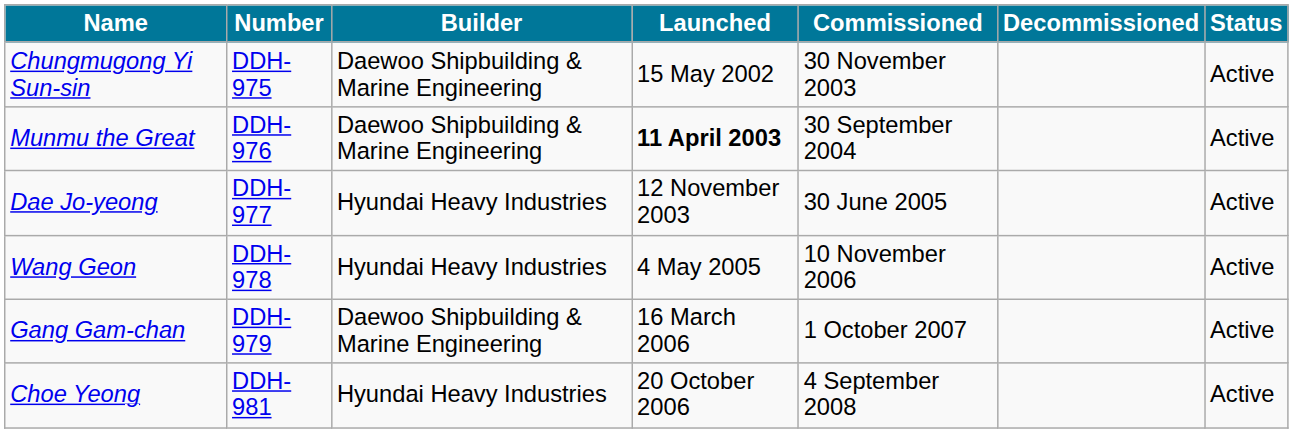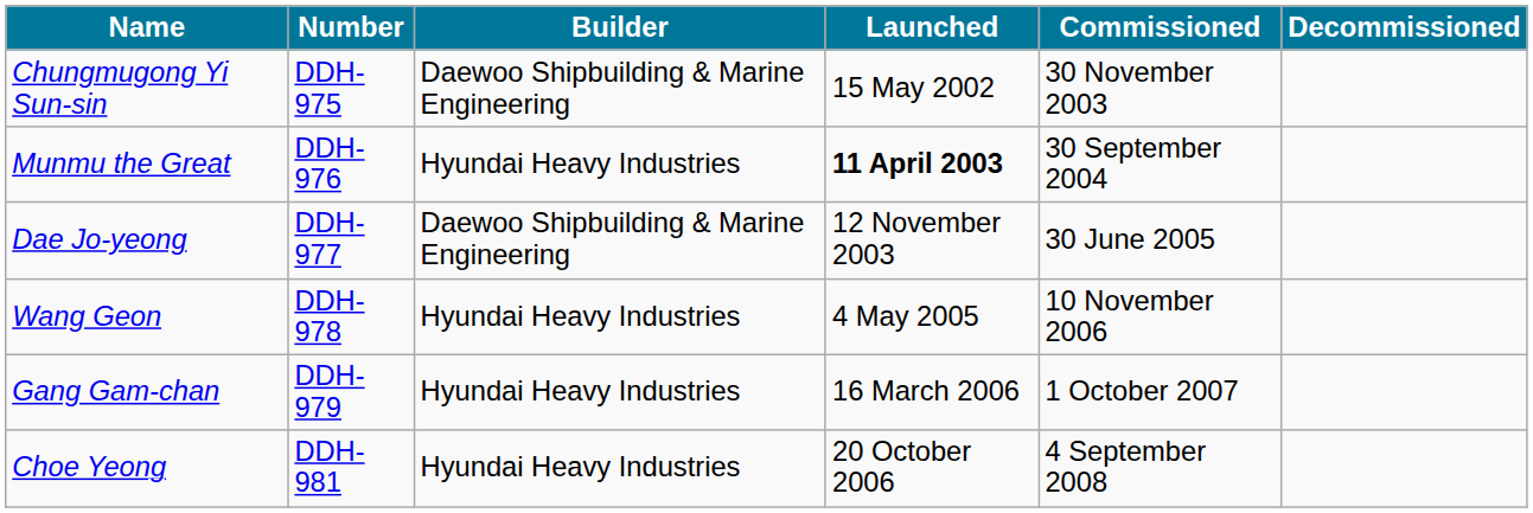- column: Status | Active | Active | Active | Active | Active | Active
Munmu the Great | Builder: Daewoo Shipbuilding & Marine Engineering -> Hyundai Heavy Industries
Dae Jo-yeong | Builder: Hyundai Heavy Industries -> Daewoo Shipbuilding & Marine Engineering
Gang Gam-chan | Builder: Daewoo Shipbuilding & Marine Engineering -> Hyundai Heavy Industries
